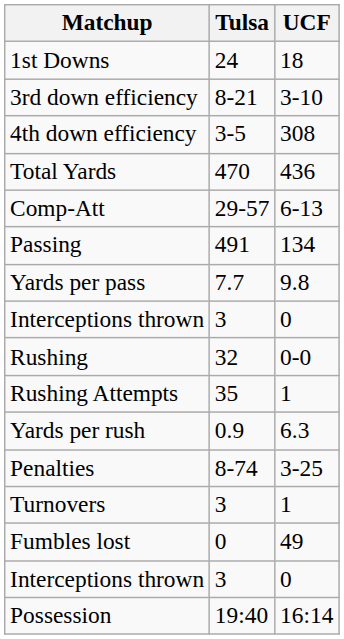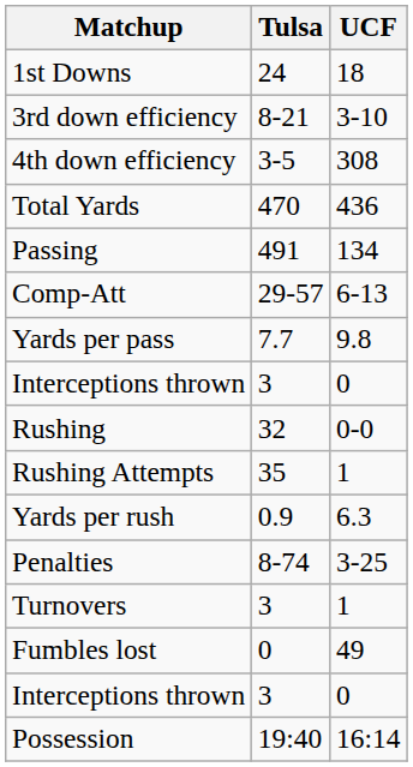rows swapped: Passing <-> Comp-Att
